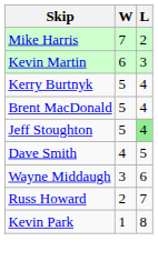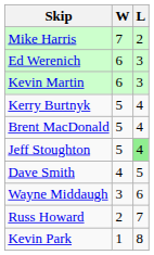+ row: Ed Werenich | 6 | 3
